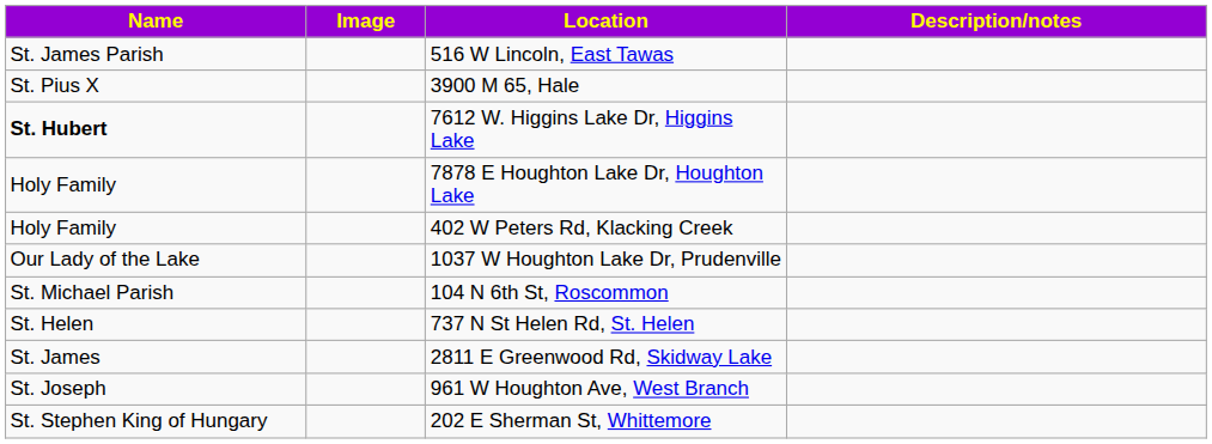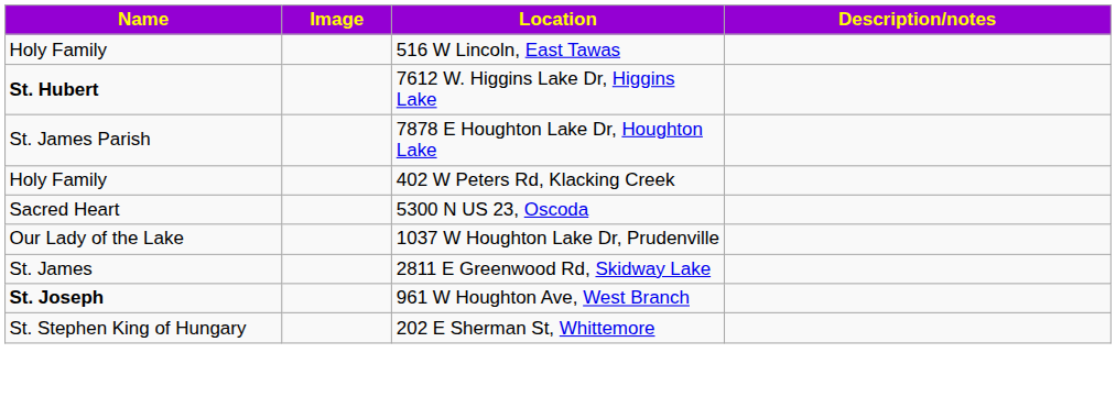516 W Lincoln, East Tawas | Name: St. James Parish -> Holy Family
- row: St. Pius X | 3900 M 65, Hale
7878 E Houghton Lake Dr, Houghton Lake | Name: Holy Family -> St. James Parish
+ row: Sacred Heart | 5300 N US 23, Oscoda
- row: St. Michael Parish | 104 N 6th St, Roscommon
- row: St. Helen | 737 N St Helen Rd, St. Helen
961 W Houghton Ave, West Branch | Name: normal -> bold
